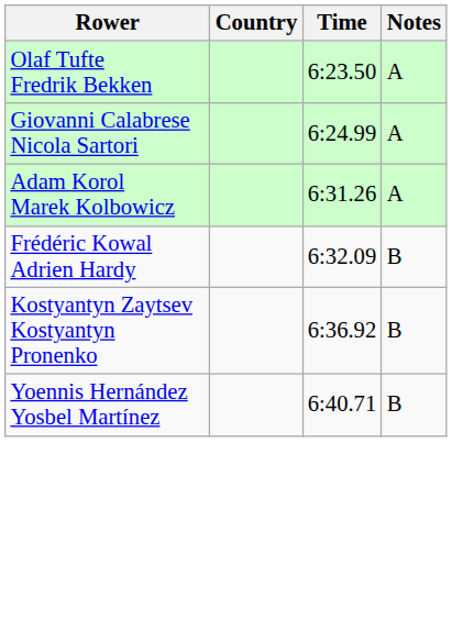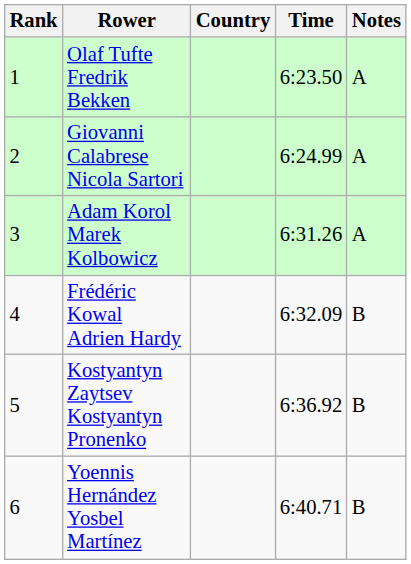+ column: Rank | 1 | 2 | 3 | 4 | 5 | 6
